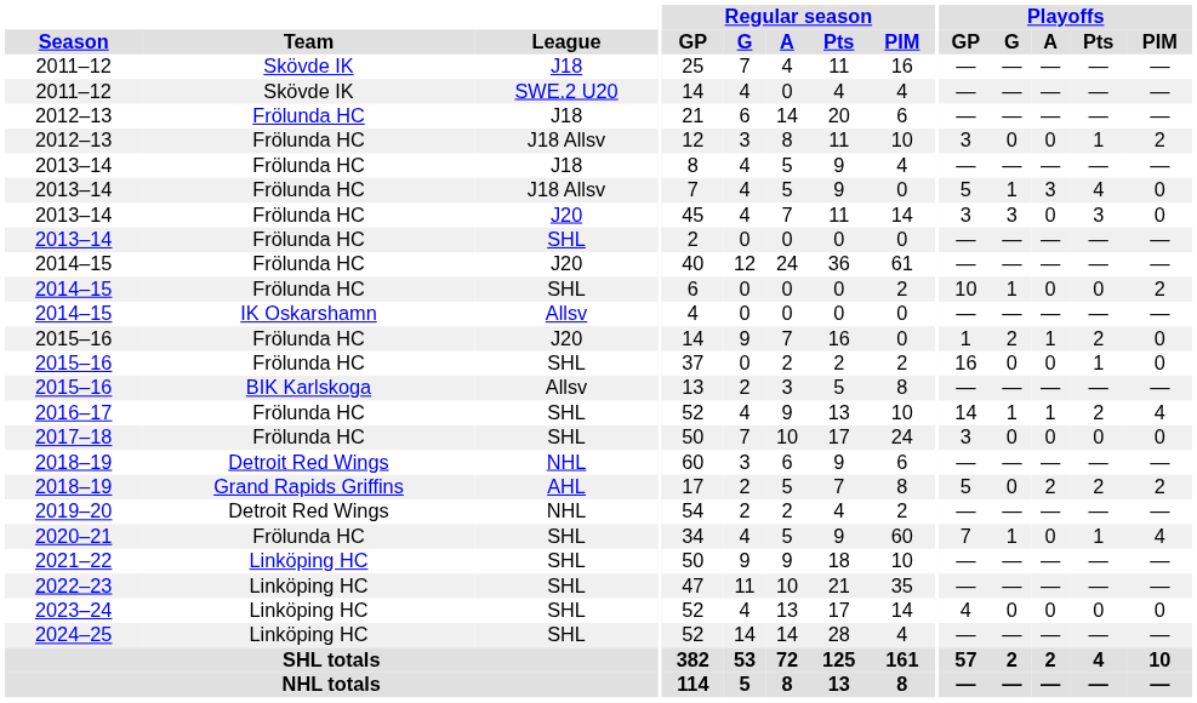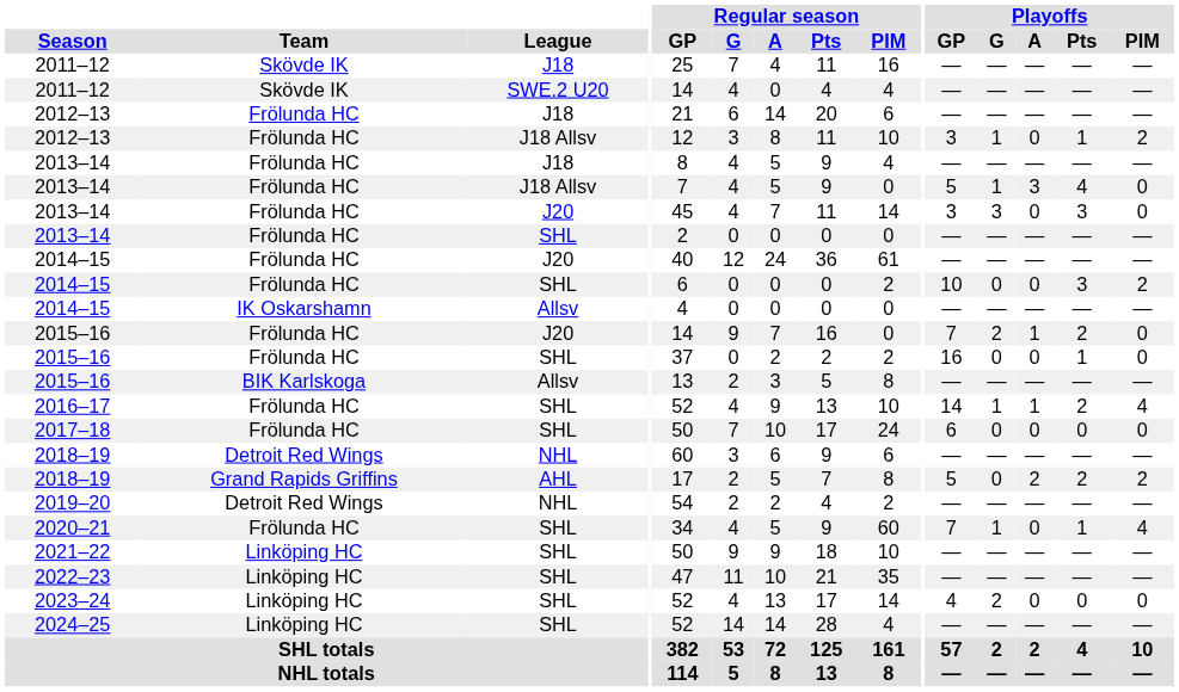2012–13 / J18 Allsv | Playoffs / G: 0 -> 1
2014–15 / SHL | Playoffs / G: 1 -> 0
2014–15 / SHL | Playoffs / Pts: 0 -> 3
2015–16 / J20 | Playoffs / GP: 1 -> 7
2017–18 | Playoffs / GP: 3 -> 6
2023–24 | Playoffs / G: 0 -> 2
